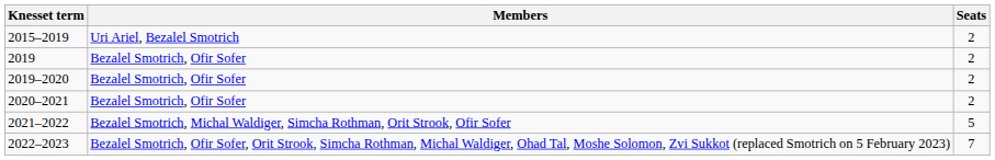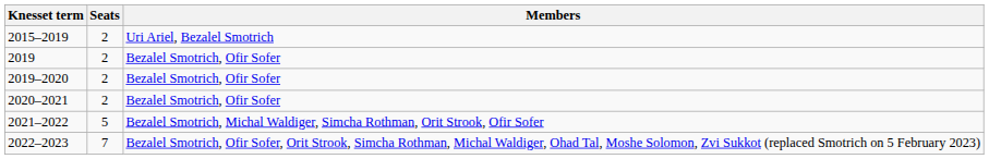columns swapped: Seats <-> Members
